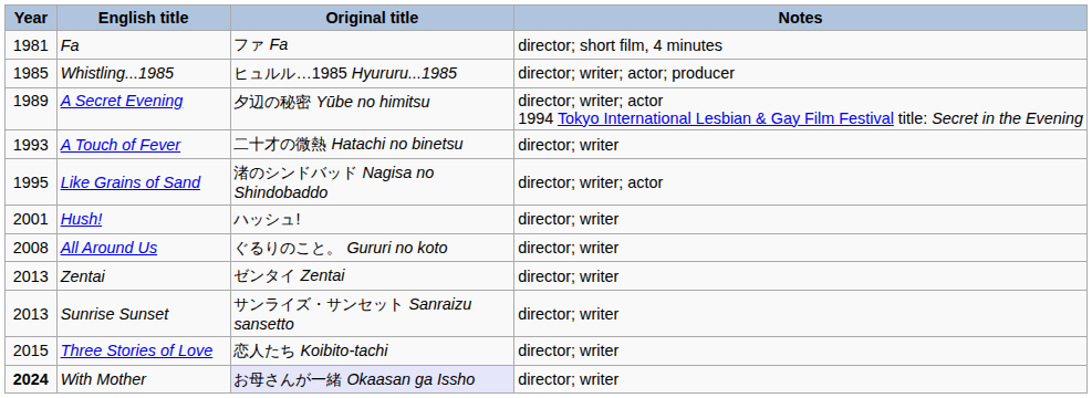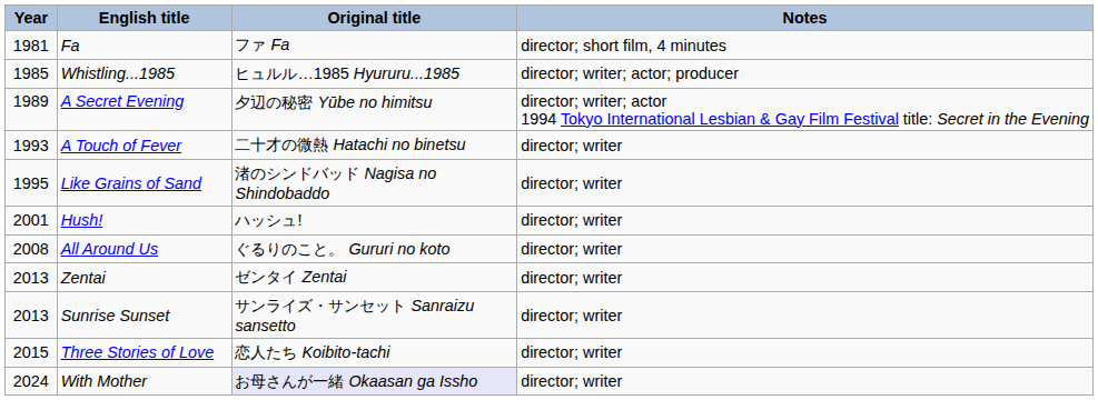Like Grains of Sand | Notes: director; writer; actor -> director; writer
With Mother | Year: bold -> normal
